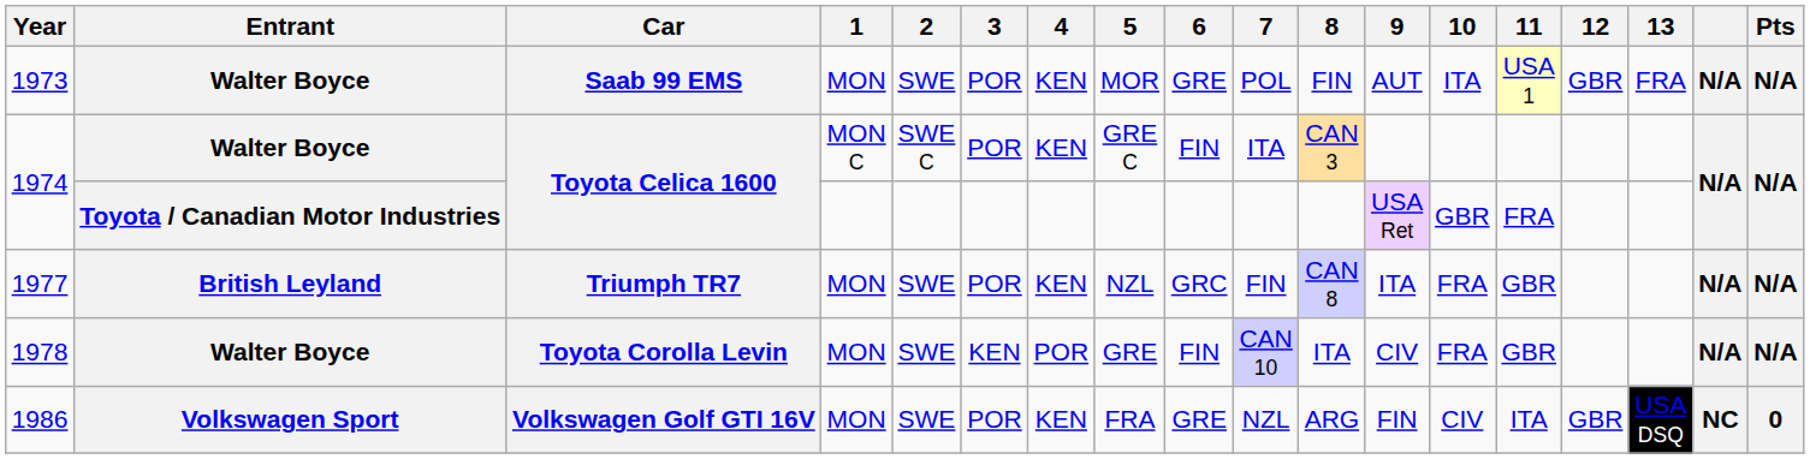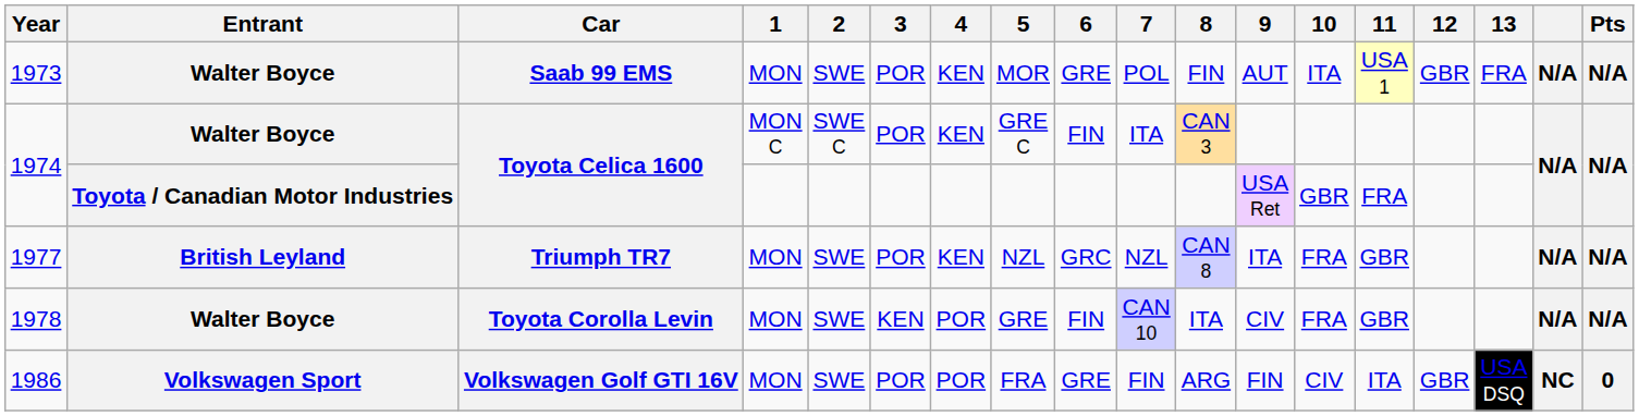1977 | 7: FIN -> NZL
1986 | 4: KEN -> POR
1986 | 7: NZL -> FIN
